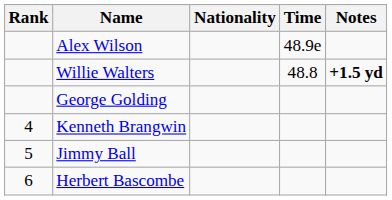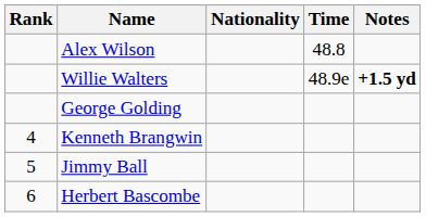Alex Wilson | Time: 48.9e -> 48.8
Willie Walters | Time: 48.8 -> 48.9e
